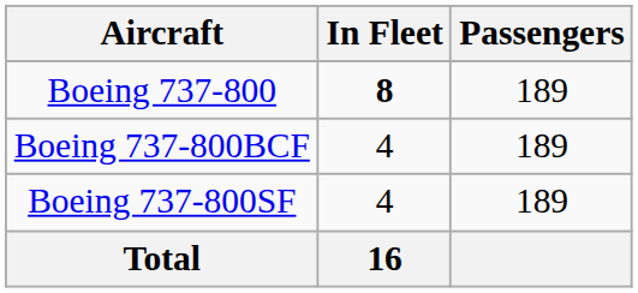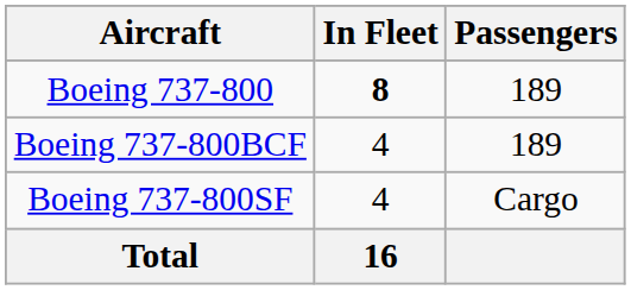Boeing 737-800SF | Passengers: 189 -> Cargo
